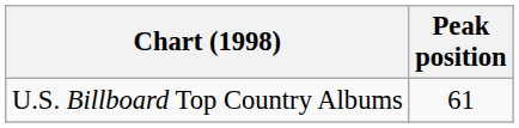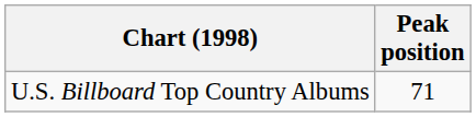U.S. Billboard Top Country Albums | Peak position: 61 -> 71
